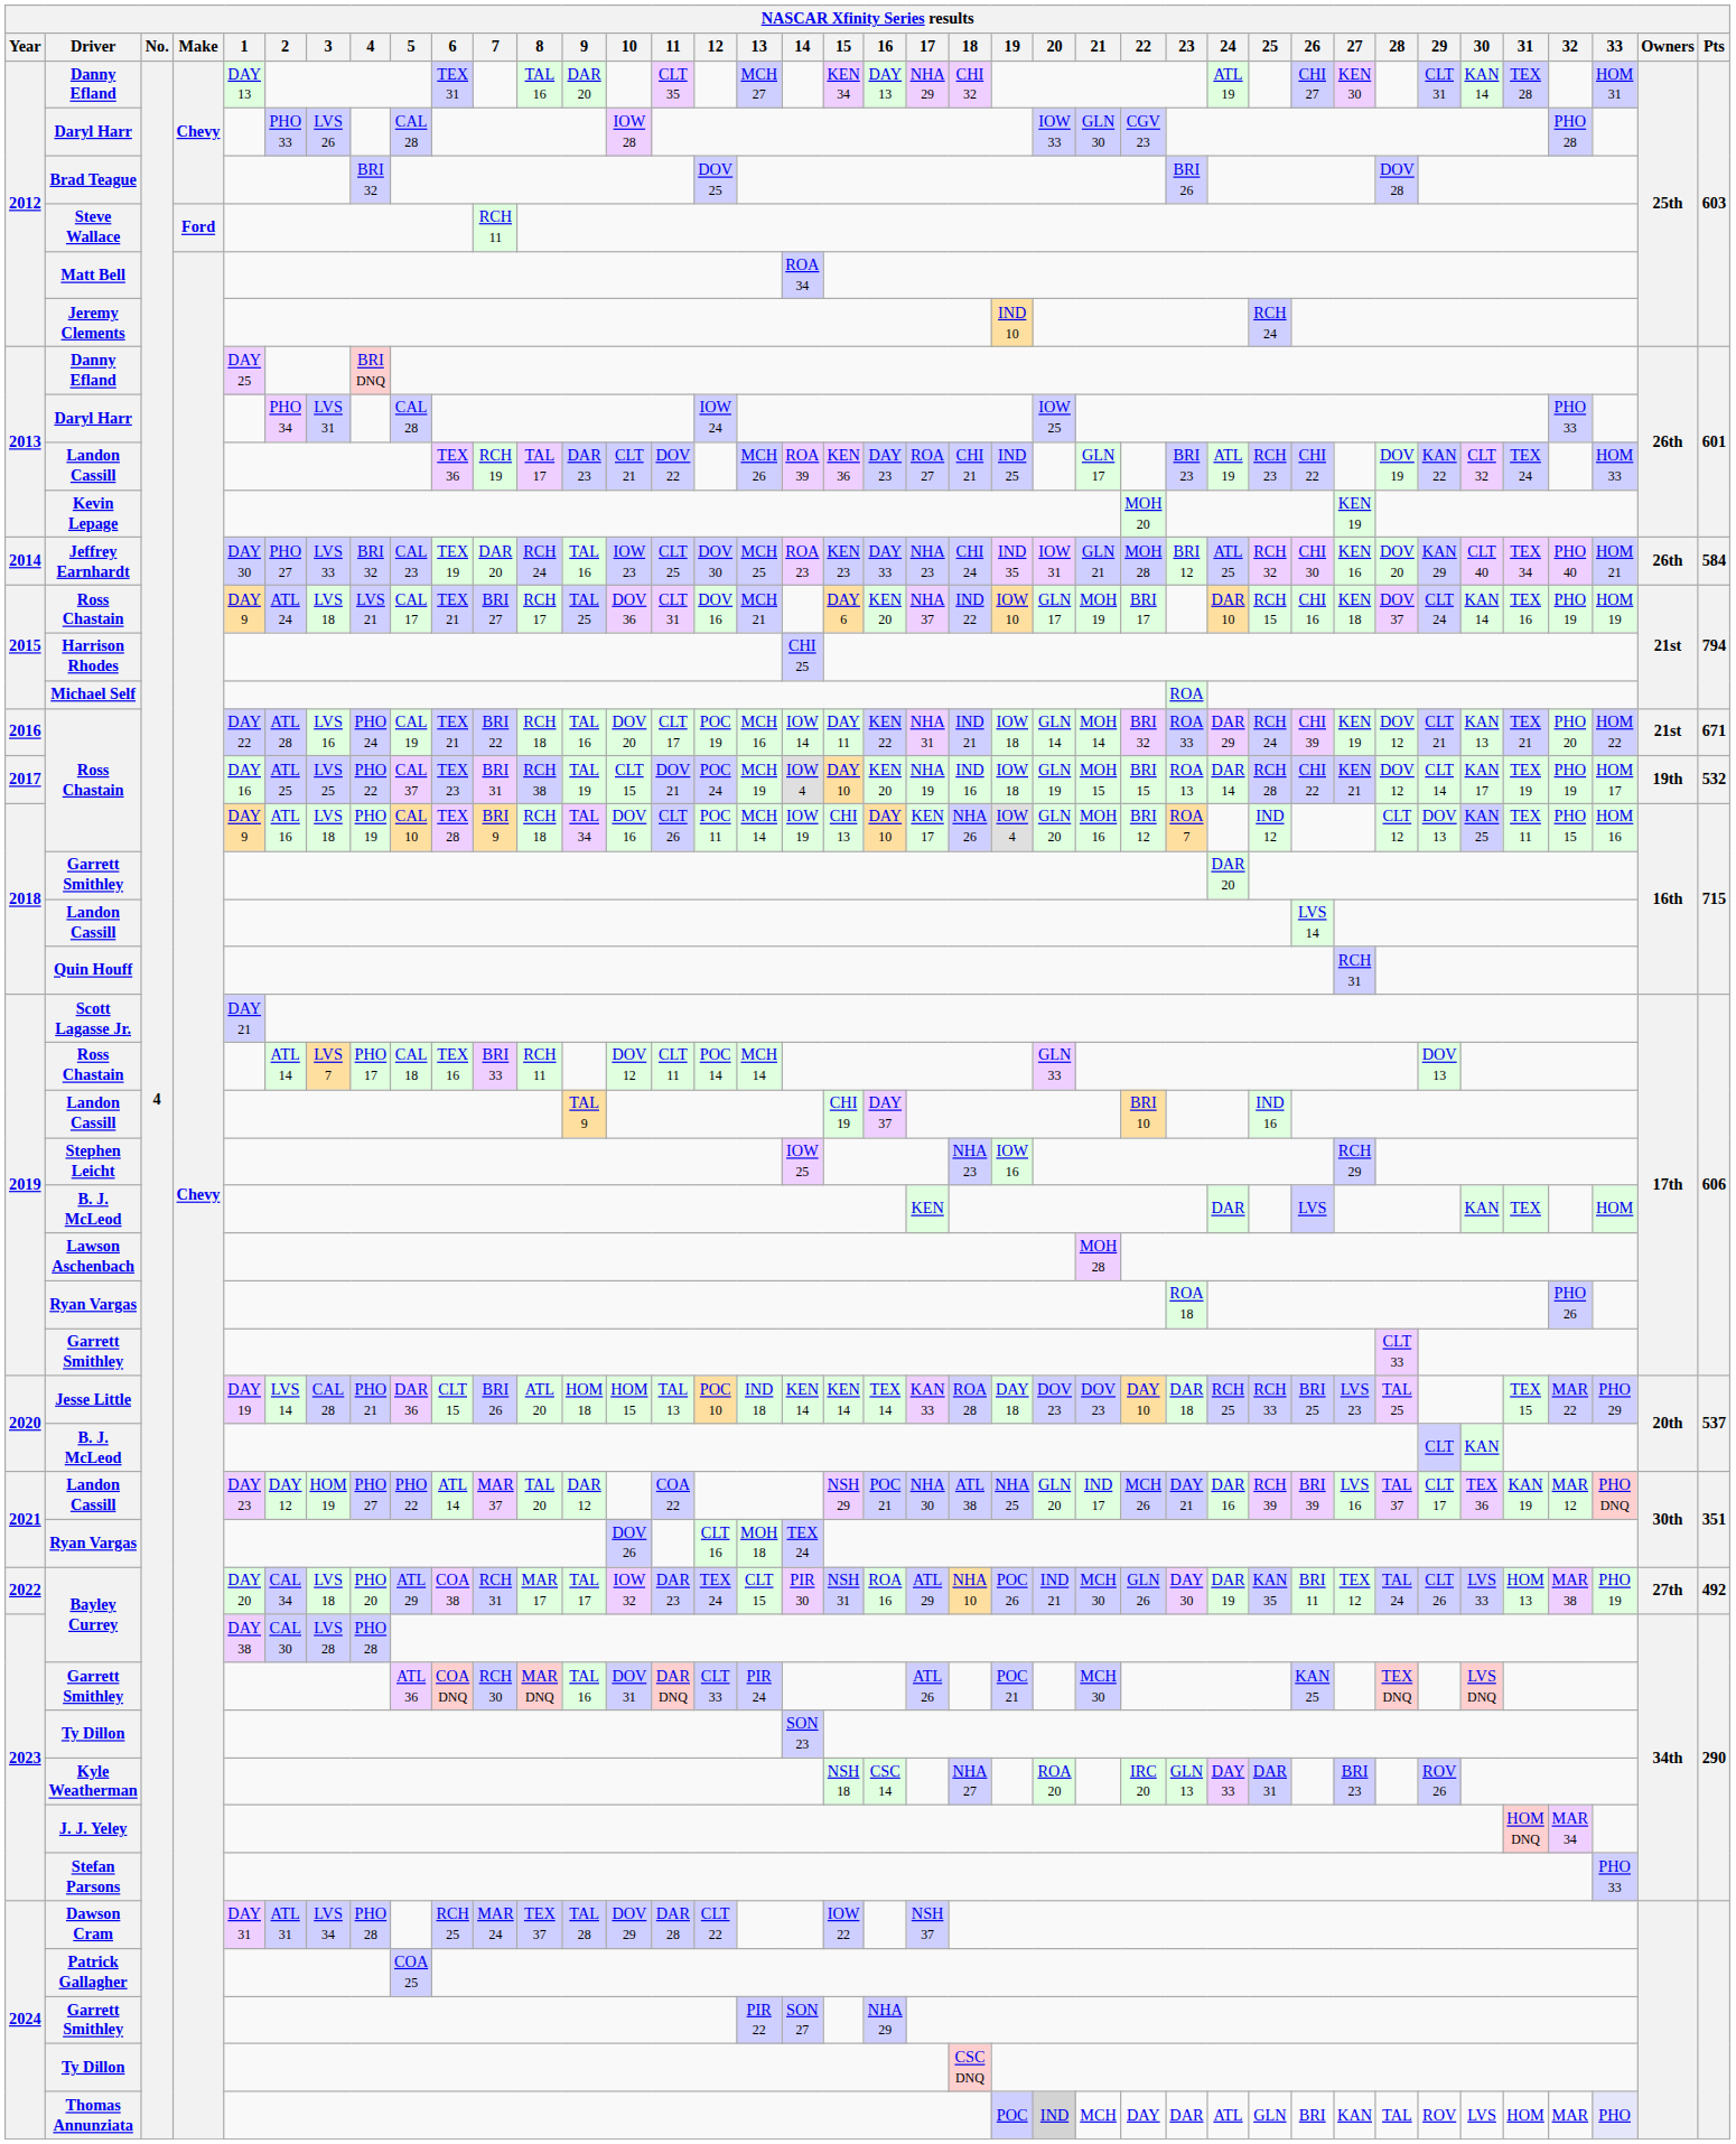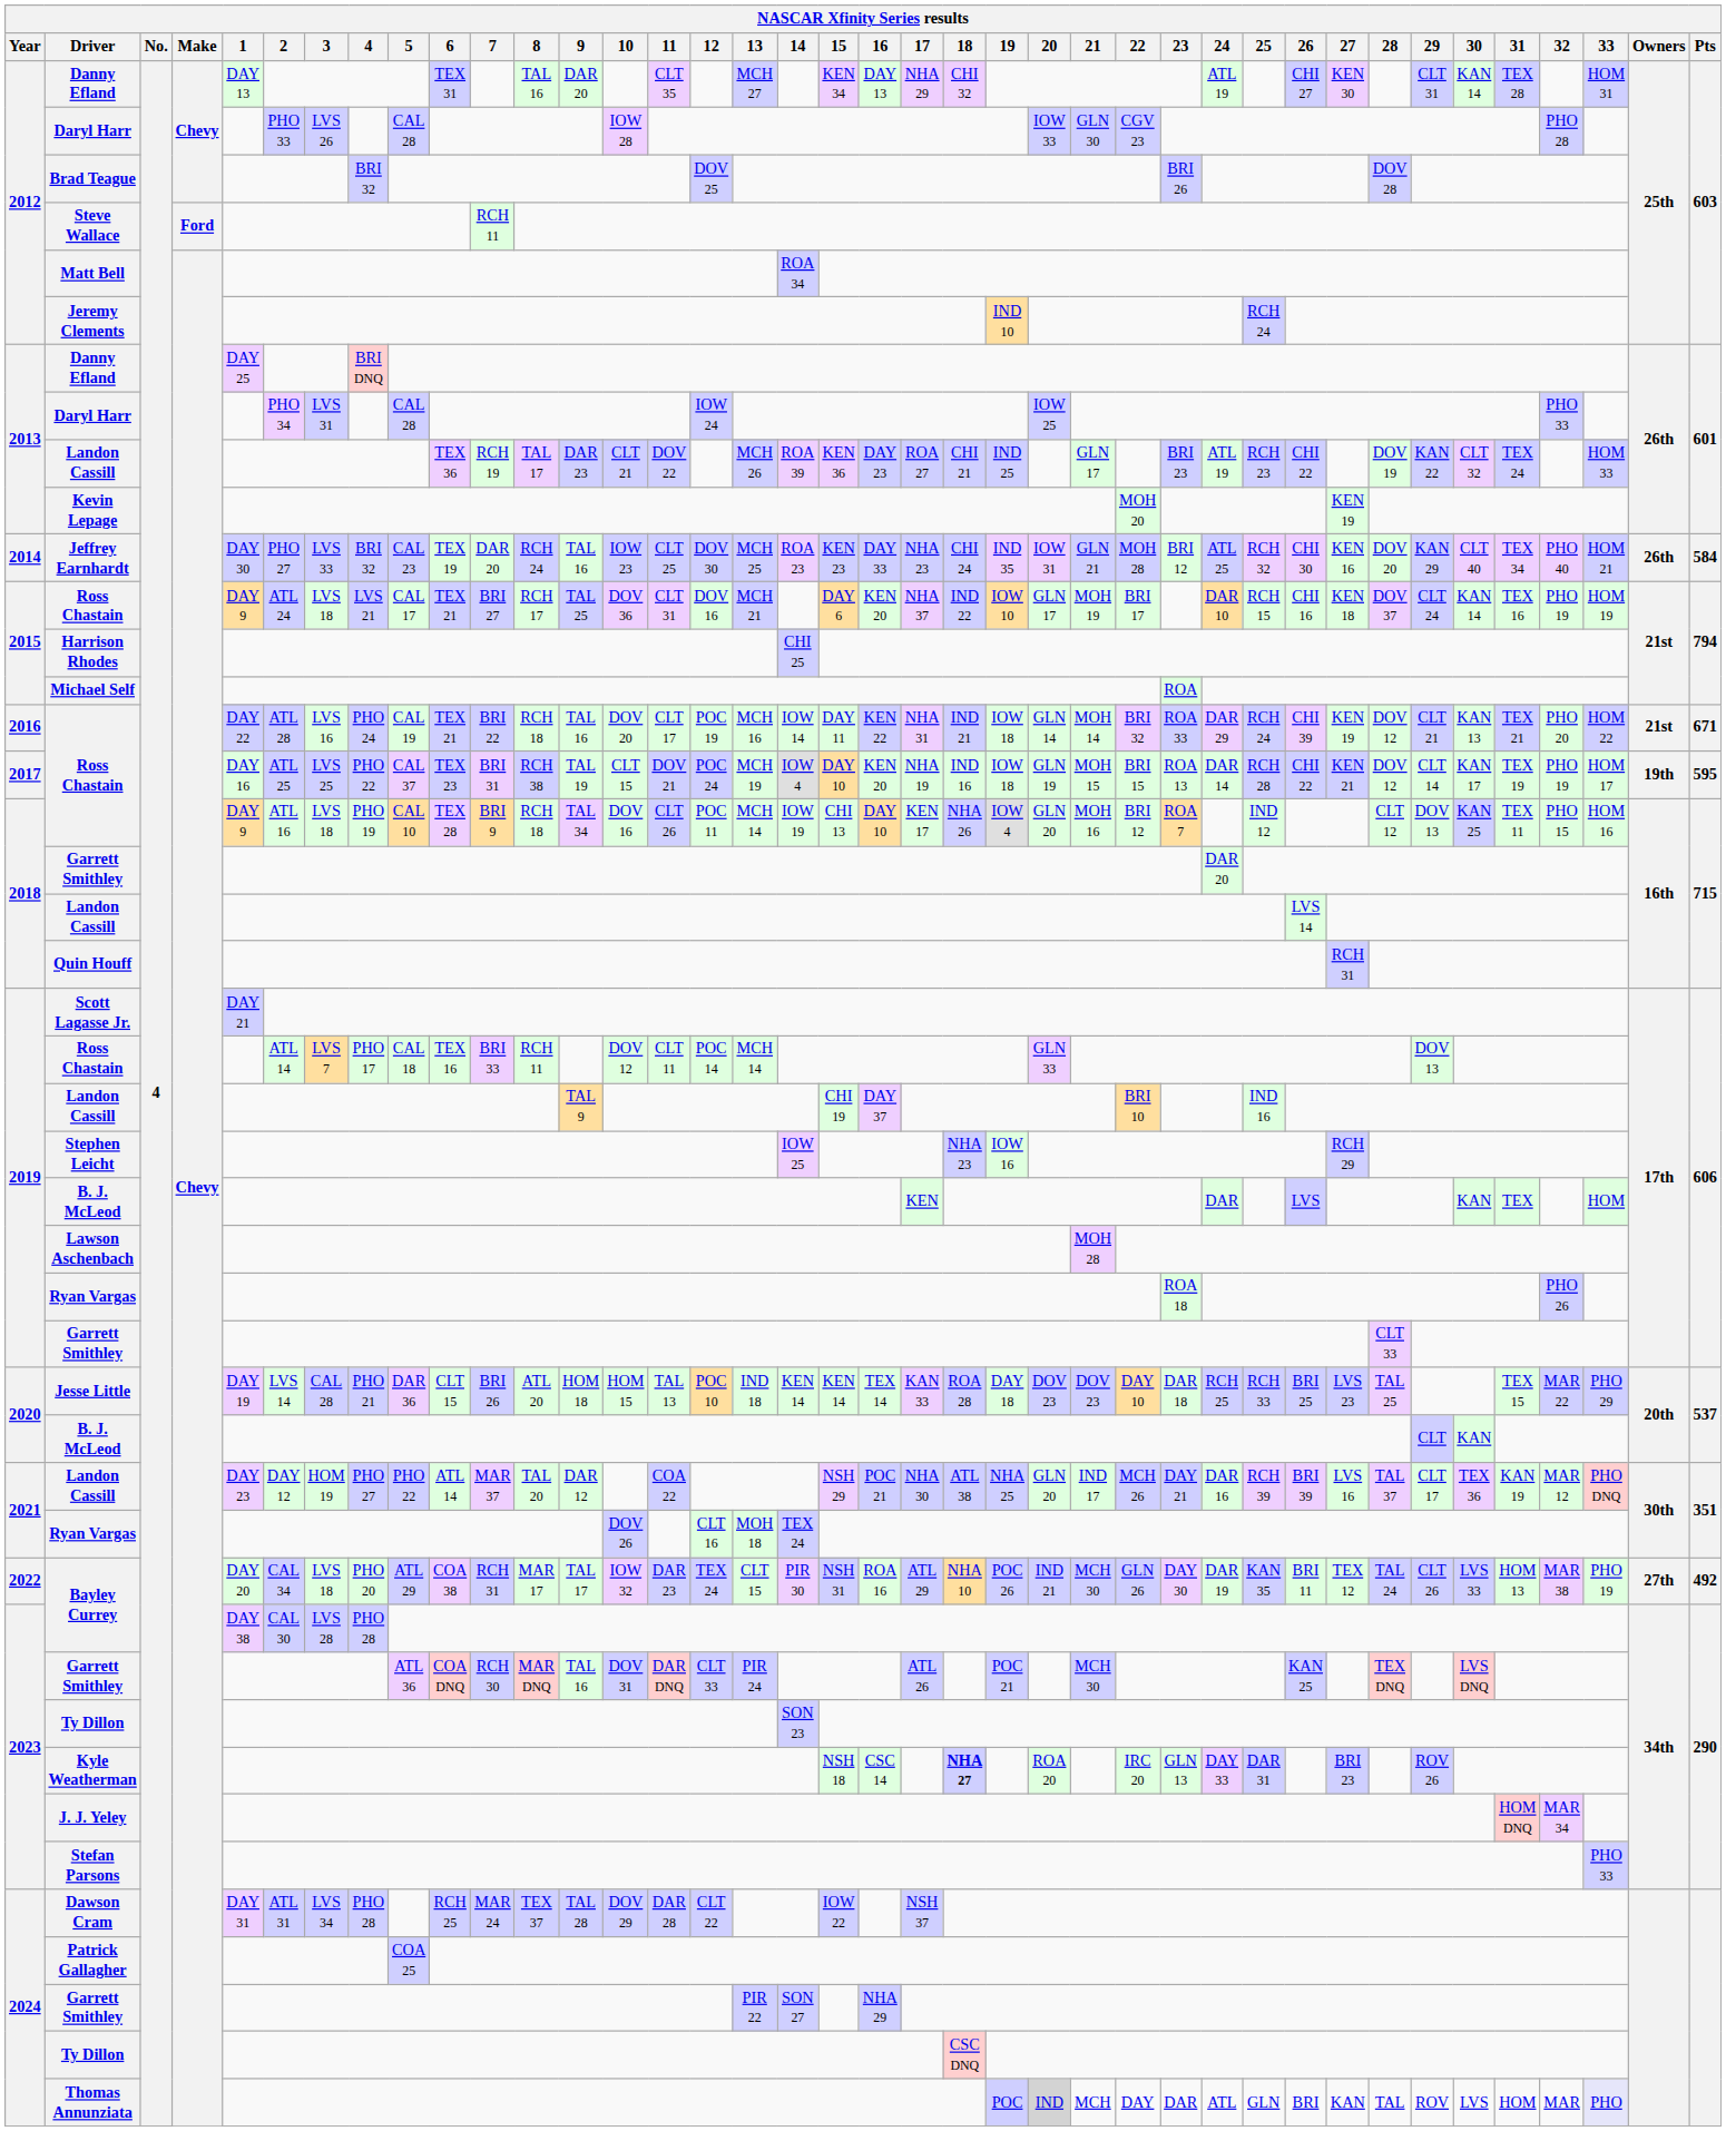2017 / Ross Chastain | Pts: 532 -> 595
Kyle Weatherman | 18: normal -> bold
